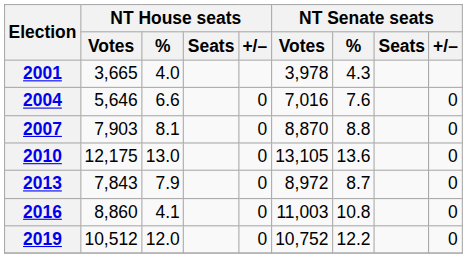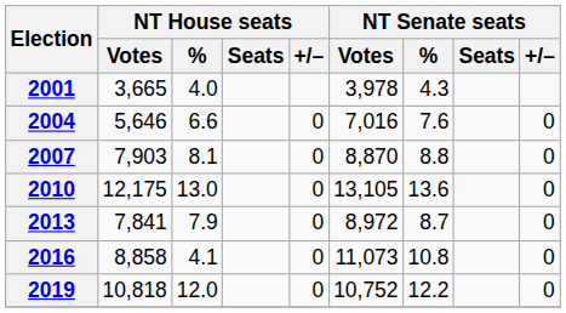2013 | NT House seats / Votes: 7,843 -> 7,841
2016 | NT House seats / Votes: 8,860 -> 8,858
2016 | NT Senate seats / Votes: 11,003 -> 11,073
2019 | NT House seats / Votes: 10,512 -> 10,818
